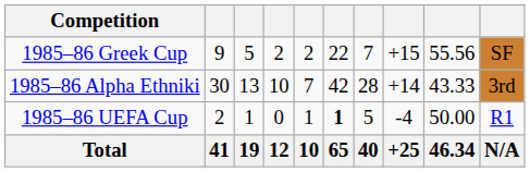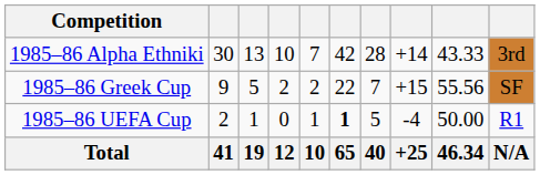rows swapped: 1985–86 Alpha Ethniki <-> 1985–86 Greek Cup
